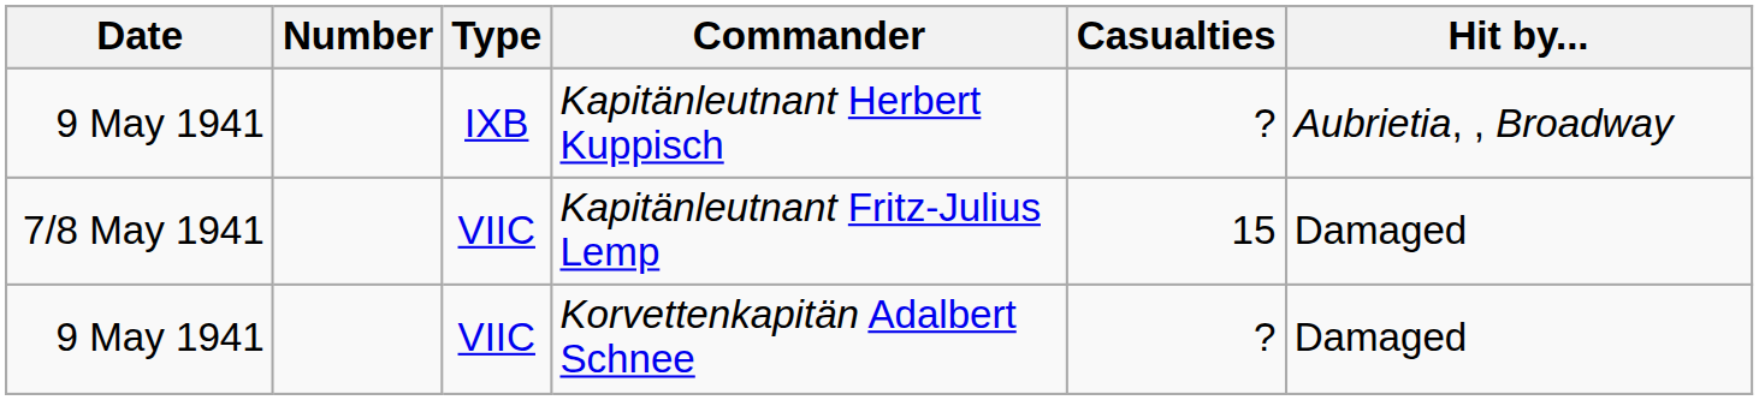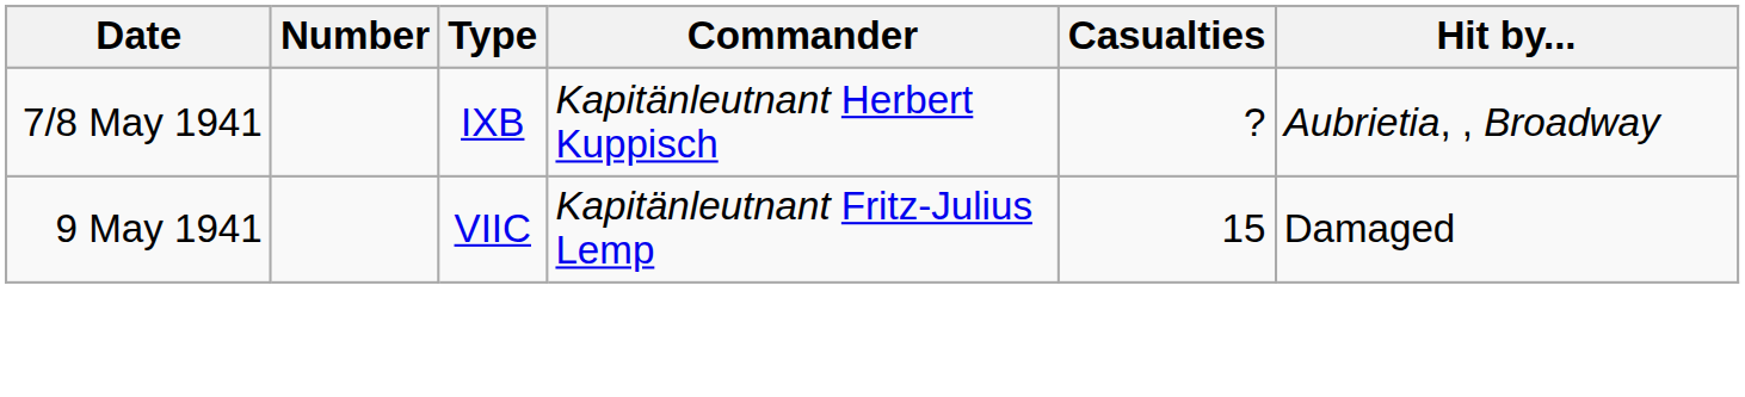Kapitänleutnant Herbert Kuppisch | Date: 9 May 1941 -> 7/8 May 1941
Kapitänleutnant Fritz-Julius Lemp | Date: 7/8 May 1941 -> 9 May 1941
- row: 9 May 1941 | VIIC | Korvettenkapitän Adalbert Schnee | ? | Damaged
